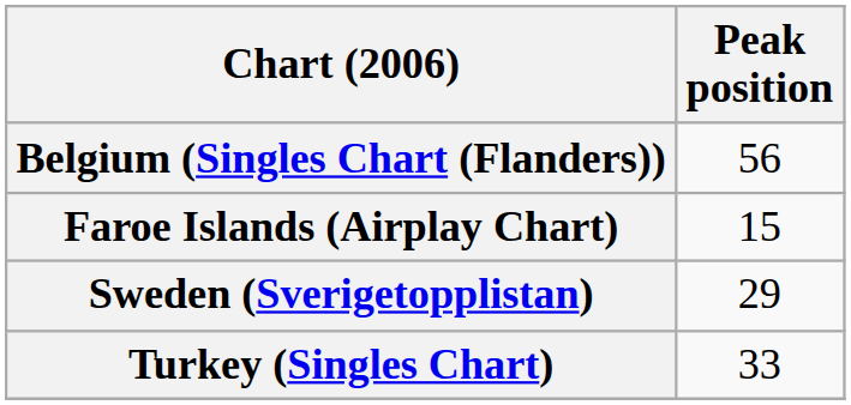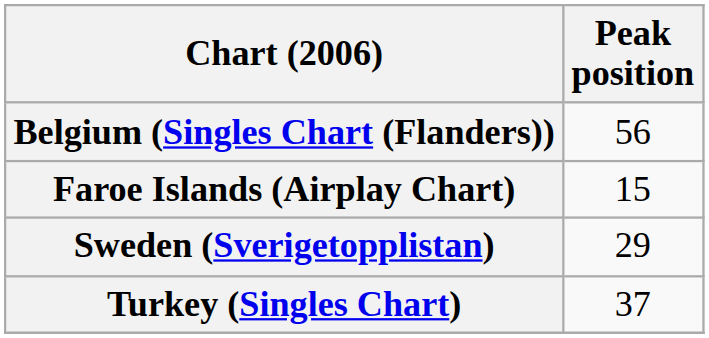Turkey (Singles Chart) | Peak position: 33 -> 37
